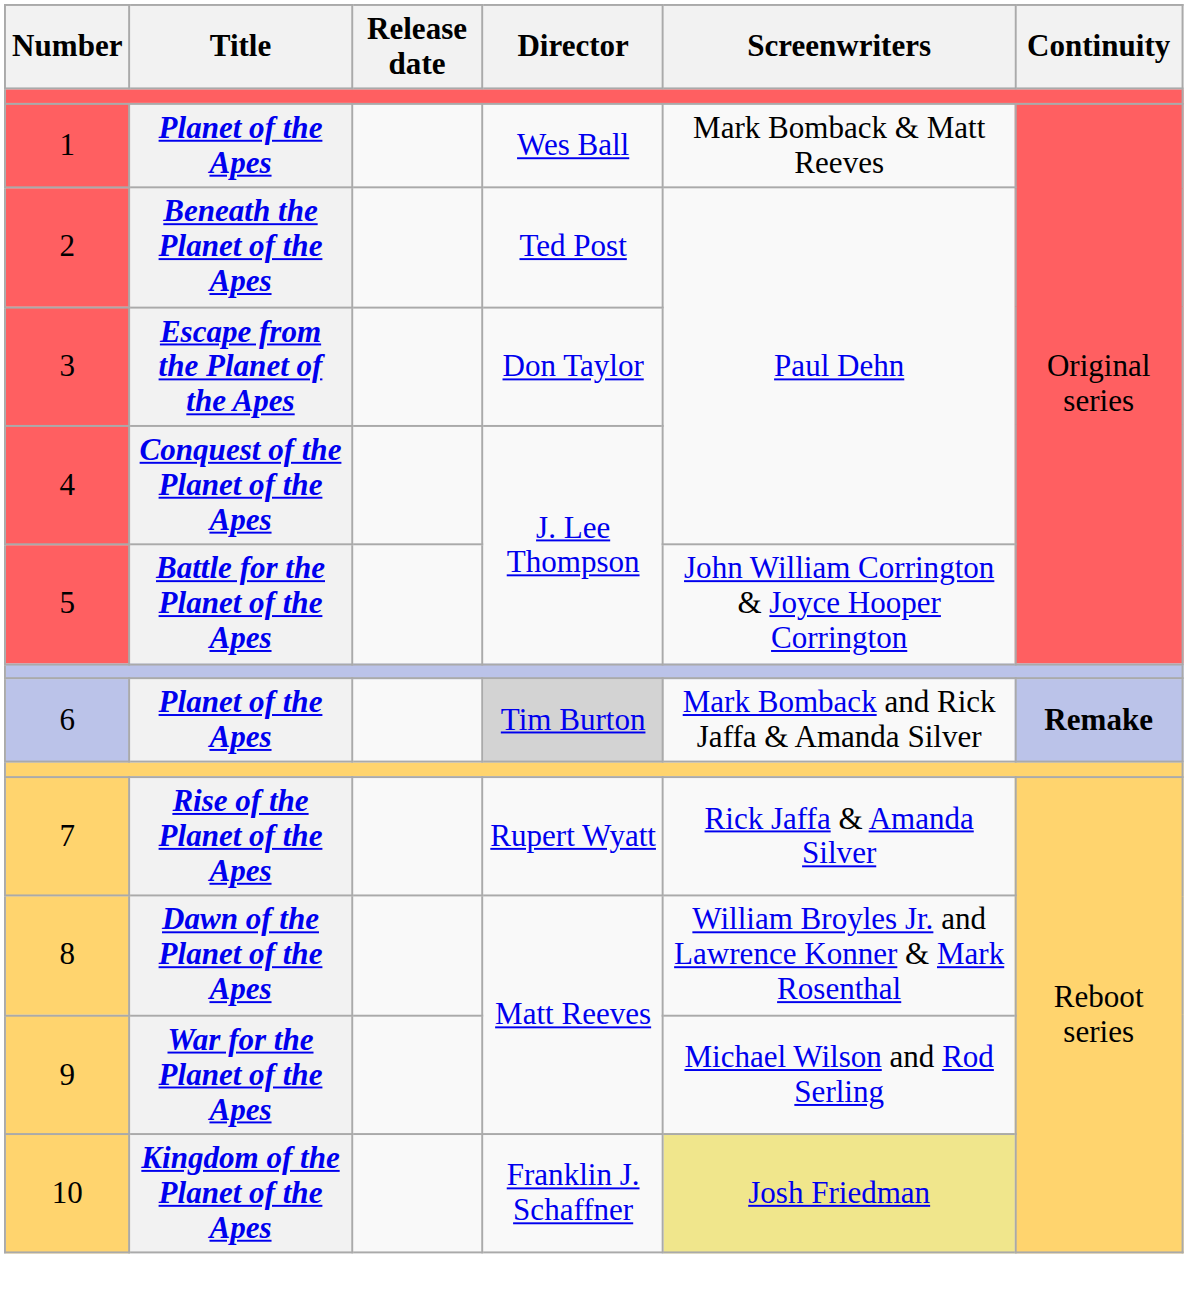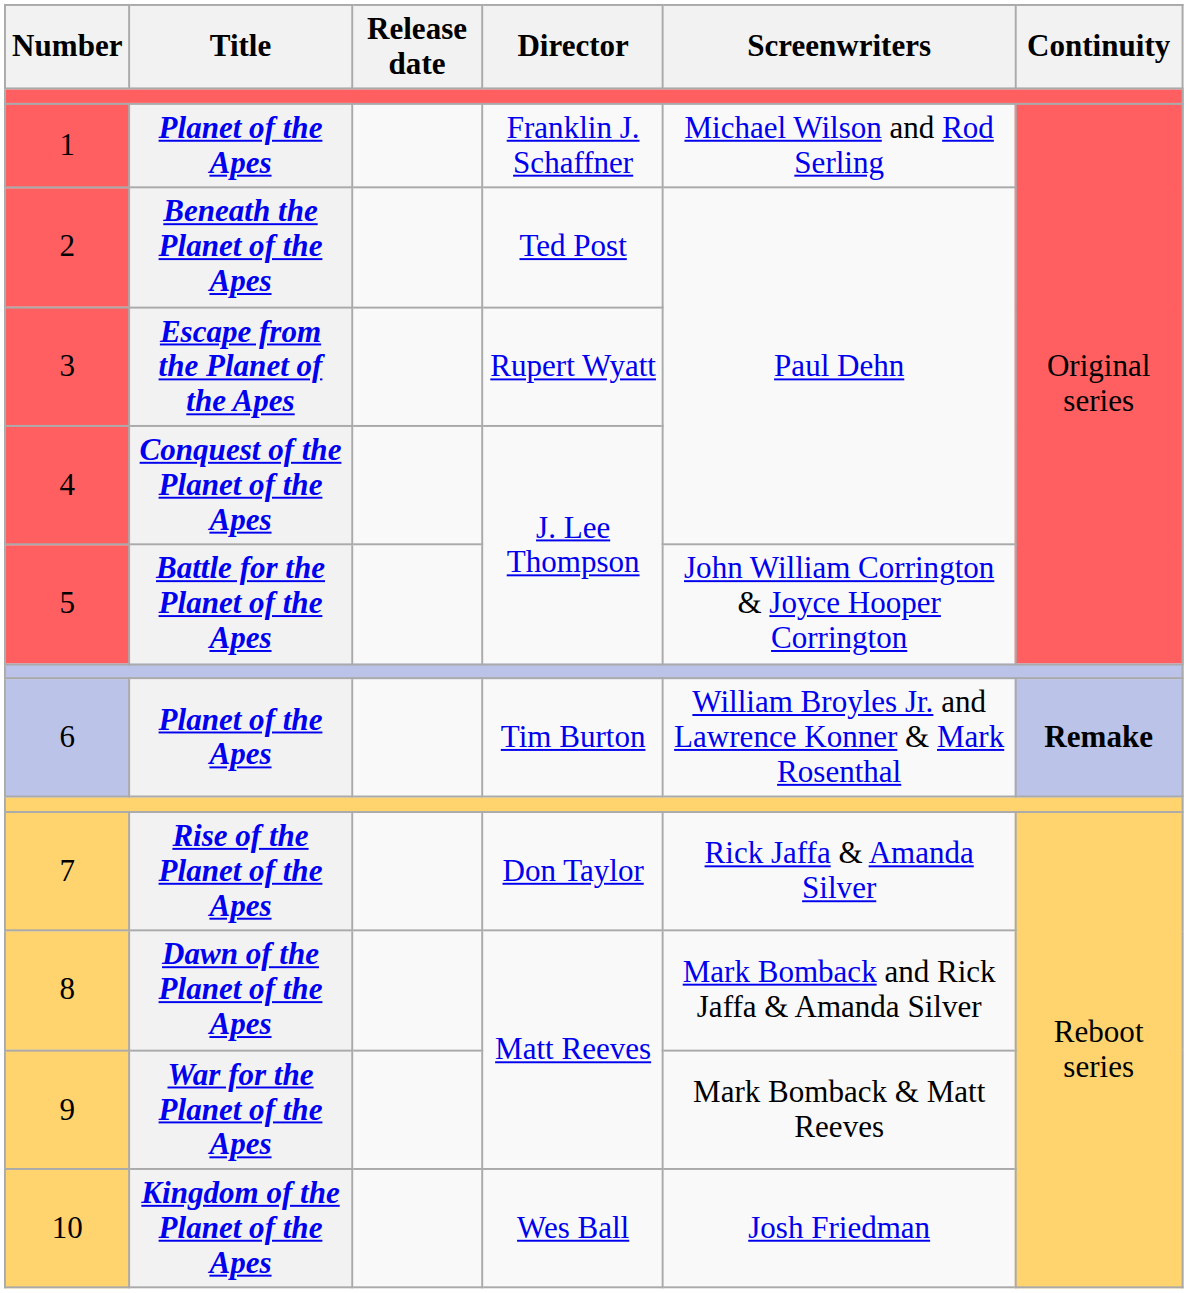1 | Director: Wes Ball -> Franklin J. Schaffner
1 | Screenwriters: Mark Bomback & Matt Reeves -> Michael Wilson and Rod Serling
3 | Director: Don Taylor -> Rupert Wyatt
6 | Director: lightgrey background -> no background
6 | Screenwriters: Mark Bomback and Rick Jaffa & Amanda Silver -> William Broyles Jr. and Lawrence Konner & Mark Rosenthal
7 | Director: Rupert Wyatt -> Don Taylor
8 | Screenwriters: William Broyles Jr. and Lawrence Konner & Mark Rosenthal -> Mark Bomback and Rick Jaffa & Amanda Silver
9 | Screenwriters: Michael Wilson and Rod Serling -> Mark Bomback & Matt Reeves
10 | Director: Franklin J. Schaffner -> Wes Ball
10 | Screenwriters: khaki background -> no background
